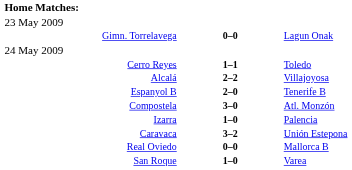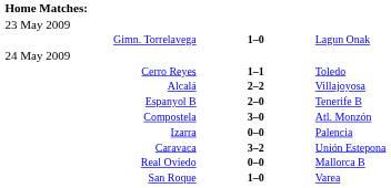Gimn. Torrelavega | column 2: 0–0 -> 1–0
Izarra | column 2: 1–0 -> 0–0
